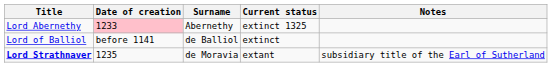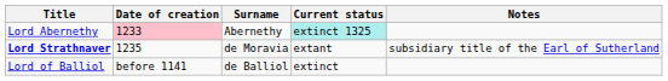Lord Abernethy | Current status: no background -> paleturquoise background
rows swapped: Lord Strathnaver <-> Lord of Balliol
